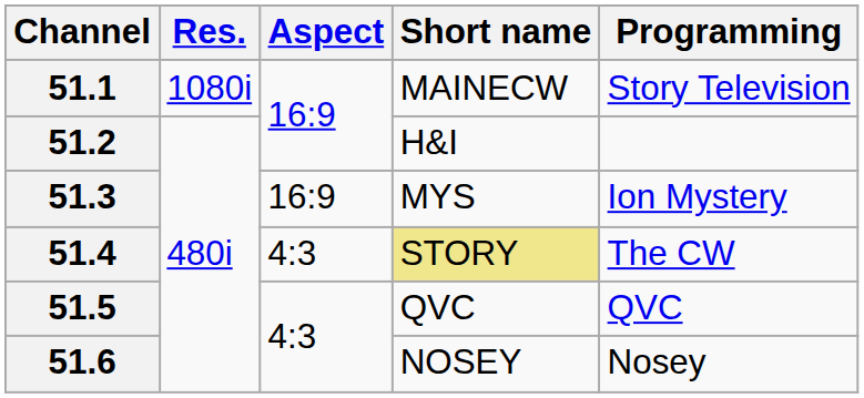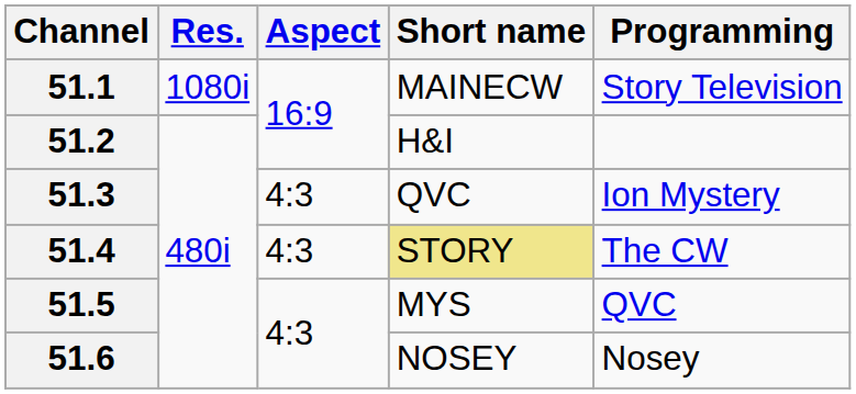51.3 | Aspect: 16:9 -> 4:3
51.3 | Short name: MYS -> QVC
51.5 | Short name: QVC -> MYS
